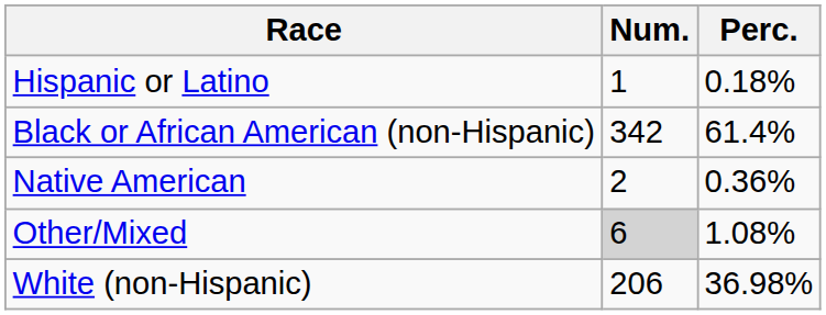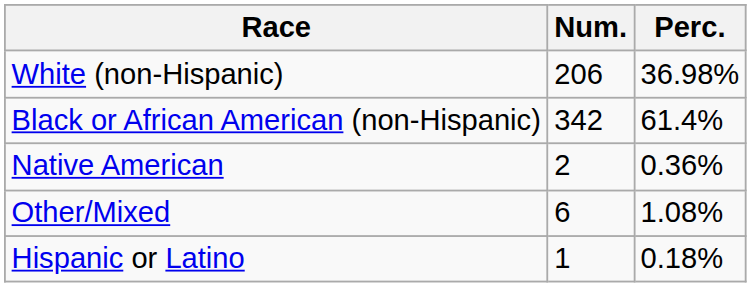rows swapped: White (non-Hispanic) <-> Hispanic or Latino
Other/Mixed | Num.: lightgrey background -> no background
